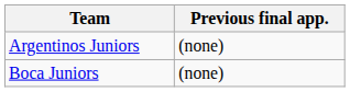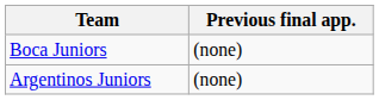rows swapped: Boca Juniors <-> Argentinos Juniors
